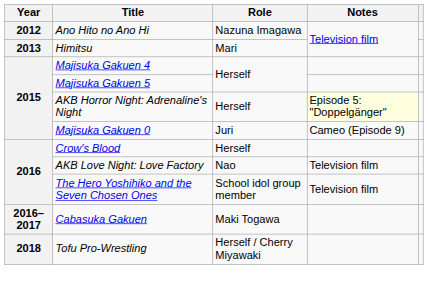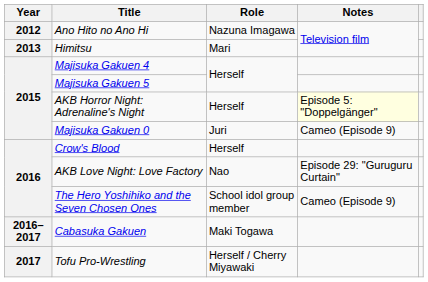AKB Love Night: Love Factory | Notes: Television film -> Episode 29: "Guruguru Curtain"
The Hero Yoshihiko and the Seven Chosen Ones | Notes: Television film -> Cameo (Episode 9)
Tofu Pro-Wrestling | Year: 2018 -> 2017
